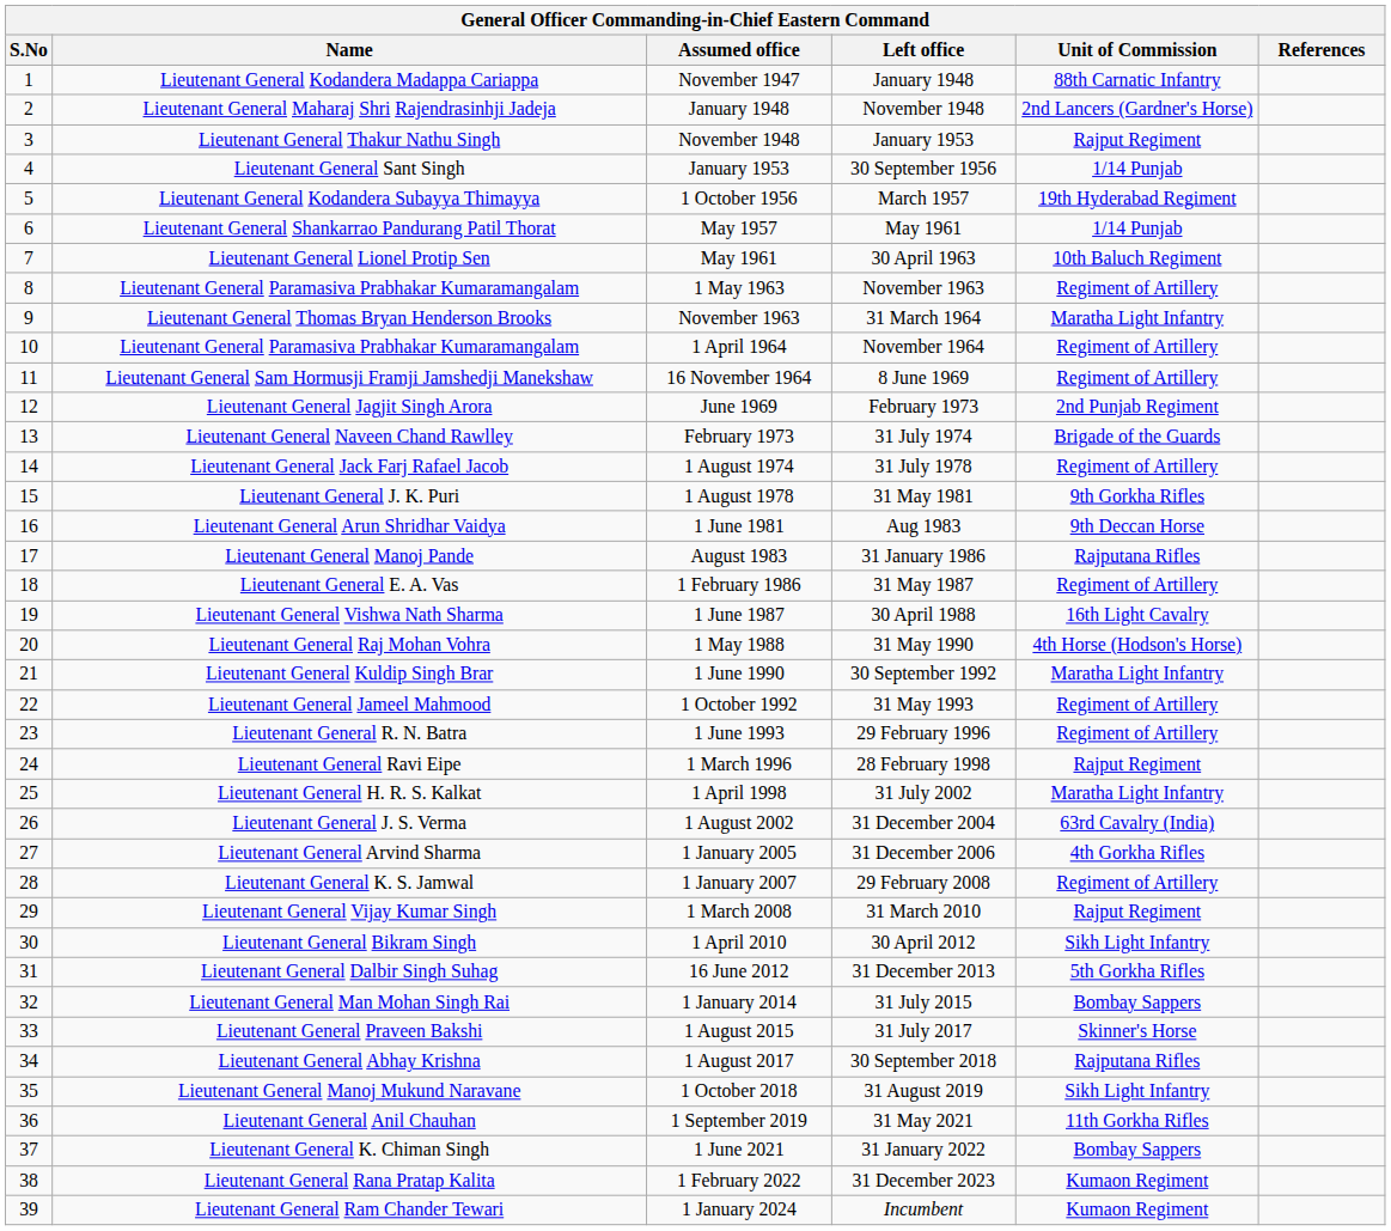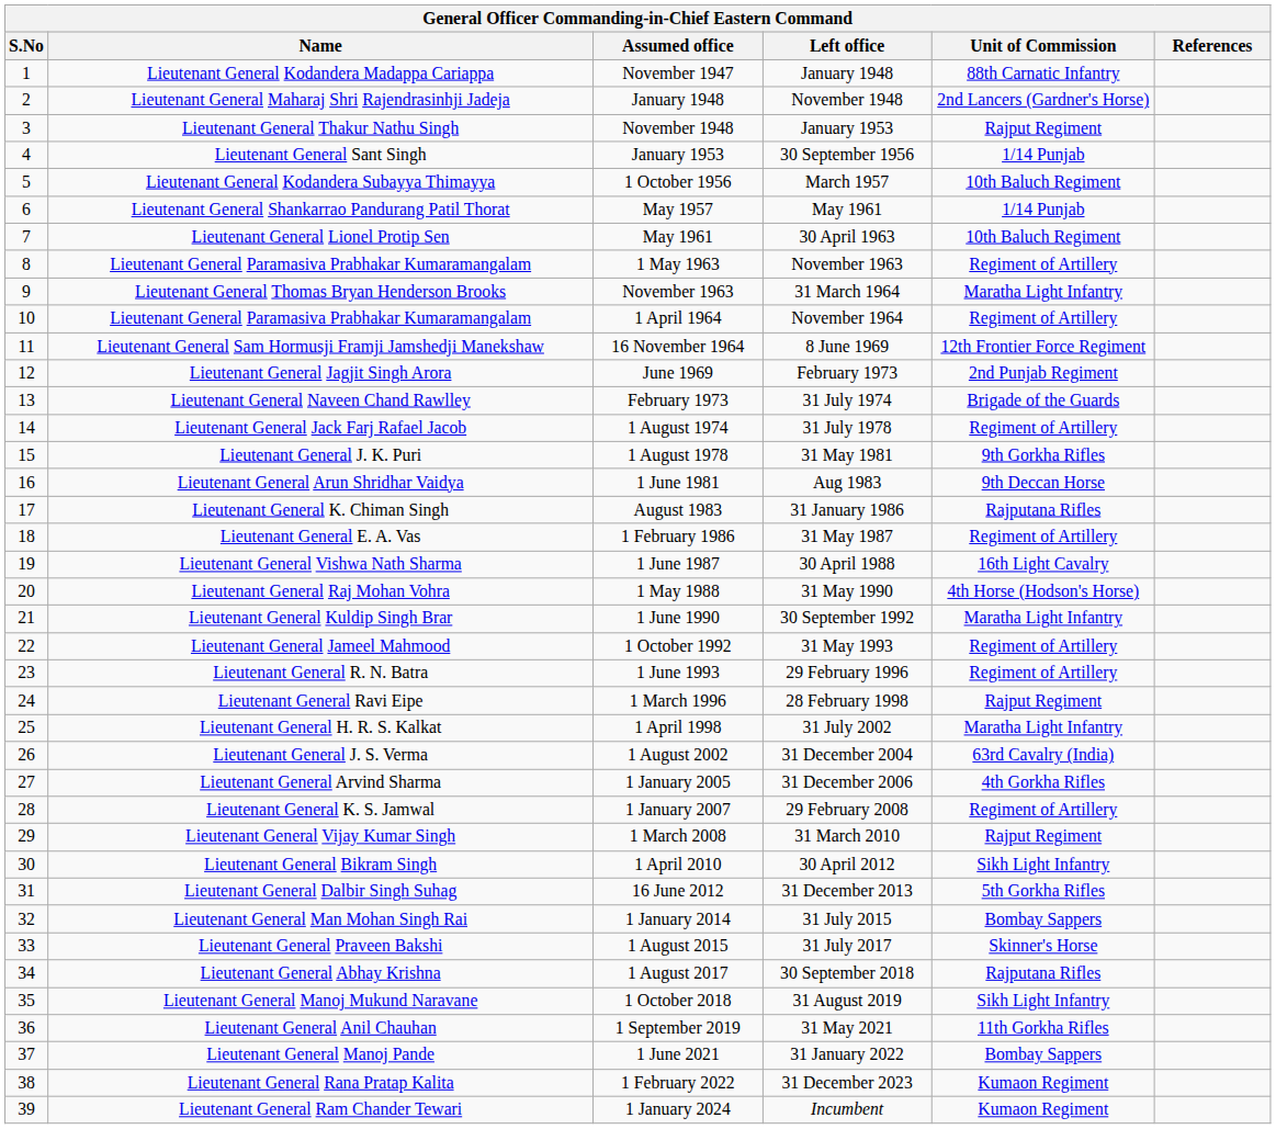1 October 1956 | Unit of Commission: 19th Hyderabad Regiment -> 10th Baluch Regiment
16 November 1964 | Unit of Commission: Regiment of Artillery -> 12th Frontier Force Regiment
August 1983 | Name: Lieutenant General Manoj Pande -> Lieutenant General K. Chiman Singh
1 June 2021 | Name: Lieutenant General K. Chiman Singh -> Lieutenant General Manoj Pande
